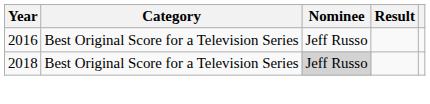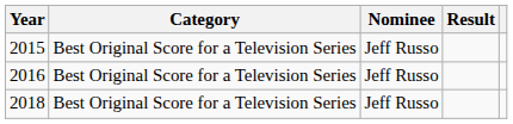+ row: 2015 | Best Original Score for a Television Series | Jeff Russo
2018 | Nominee: lightgrey background -> no background
